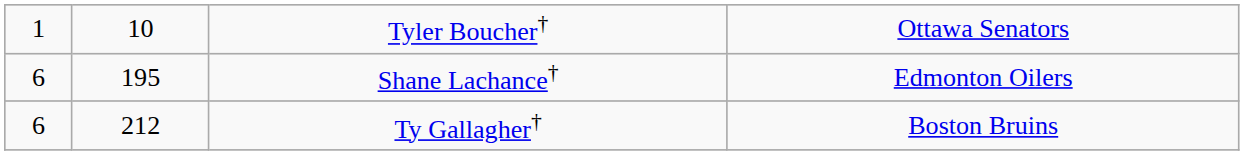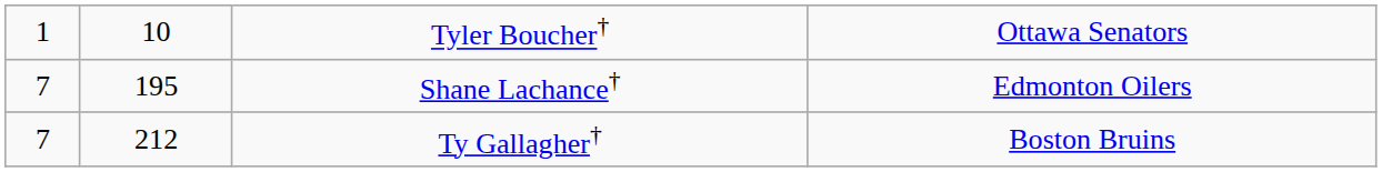Shane Lachance† | column 1: 6 -> 7
Ty Gallagher† | column 1: 6 -> 7
